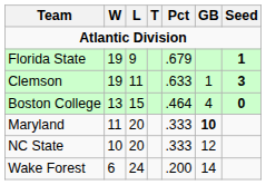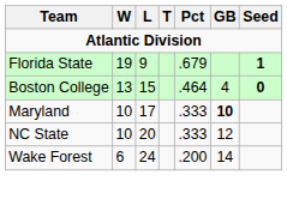- row: Clemson | 19 | 11 | .633 | 1 | 3
Maryland | W: 11 -> 10
Maryland | L: 20 -> 17
